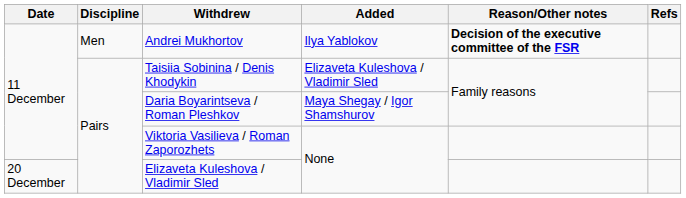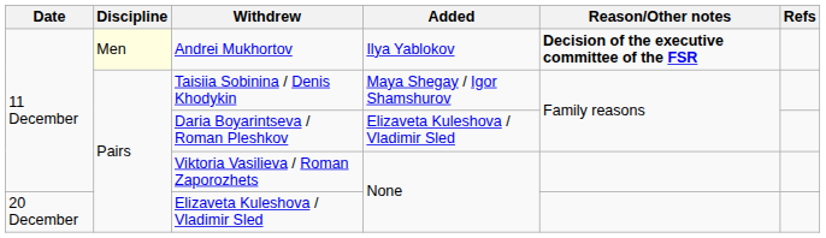Andrei Mukhortov | Discipline: no background -> lightyellow background
Taisiia Sobinina / Denis Khodykin | Added: Elizaveta Kuleshova / Vladimir Sled -> Maya Shegay / Igor Shamshurov
Daria Boyarintseva / Roman Pleshkov | Added: Maya Shegay / Igor Shamshurov -> Elizaveta Kuleshova / Vladimir Sled
